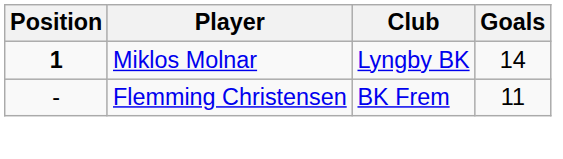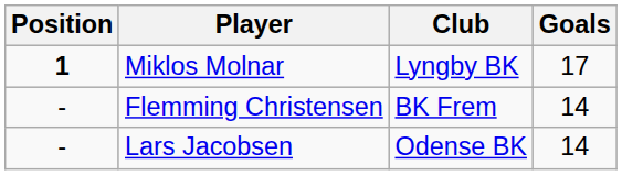Miklos Molnar | Goals: 14 -> 17
Flemming Christensen | Goals: 11 -> 14
+ row: - | Lars Jacobsen | Odense BK | 14
